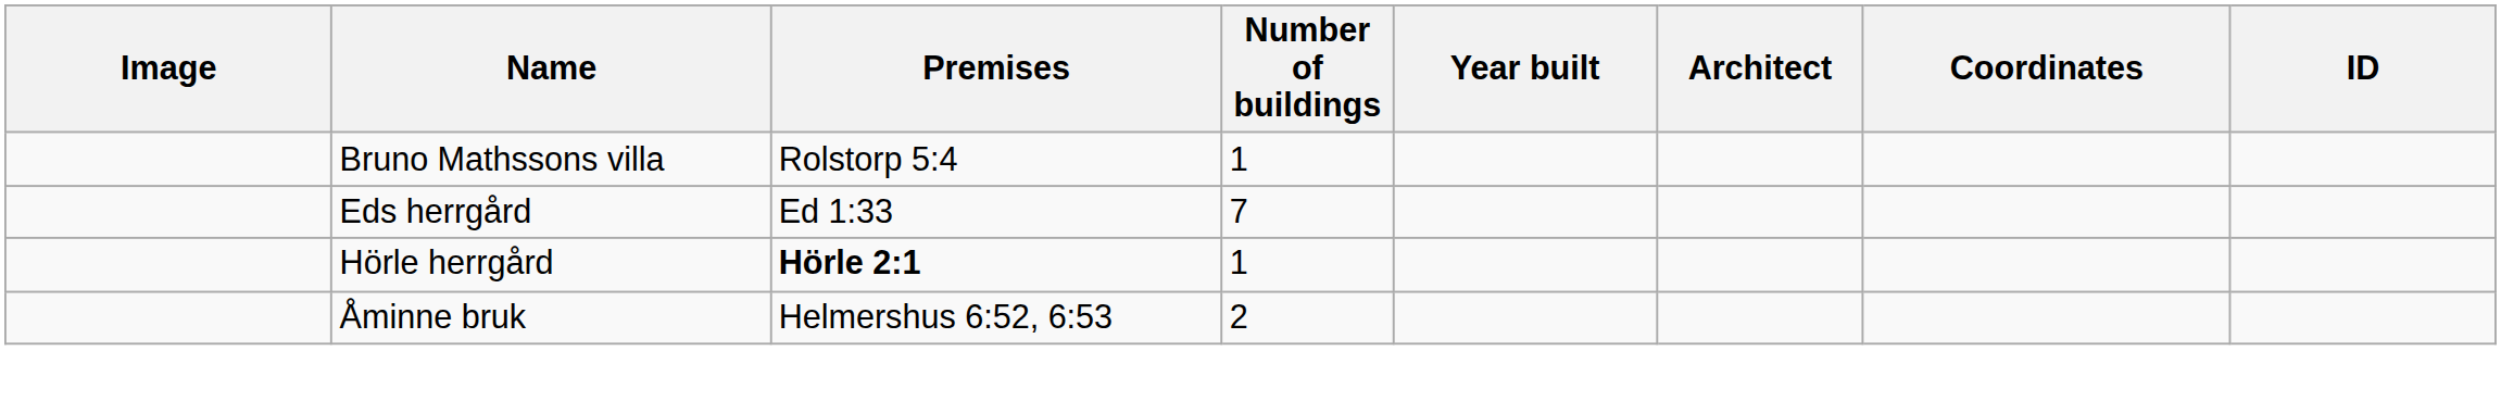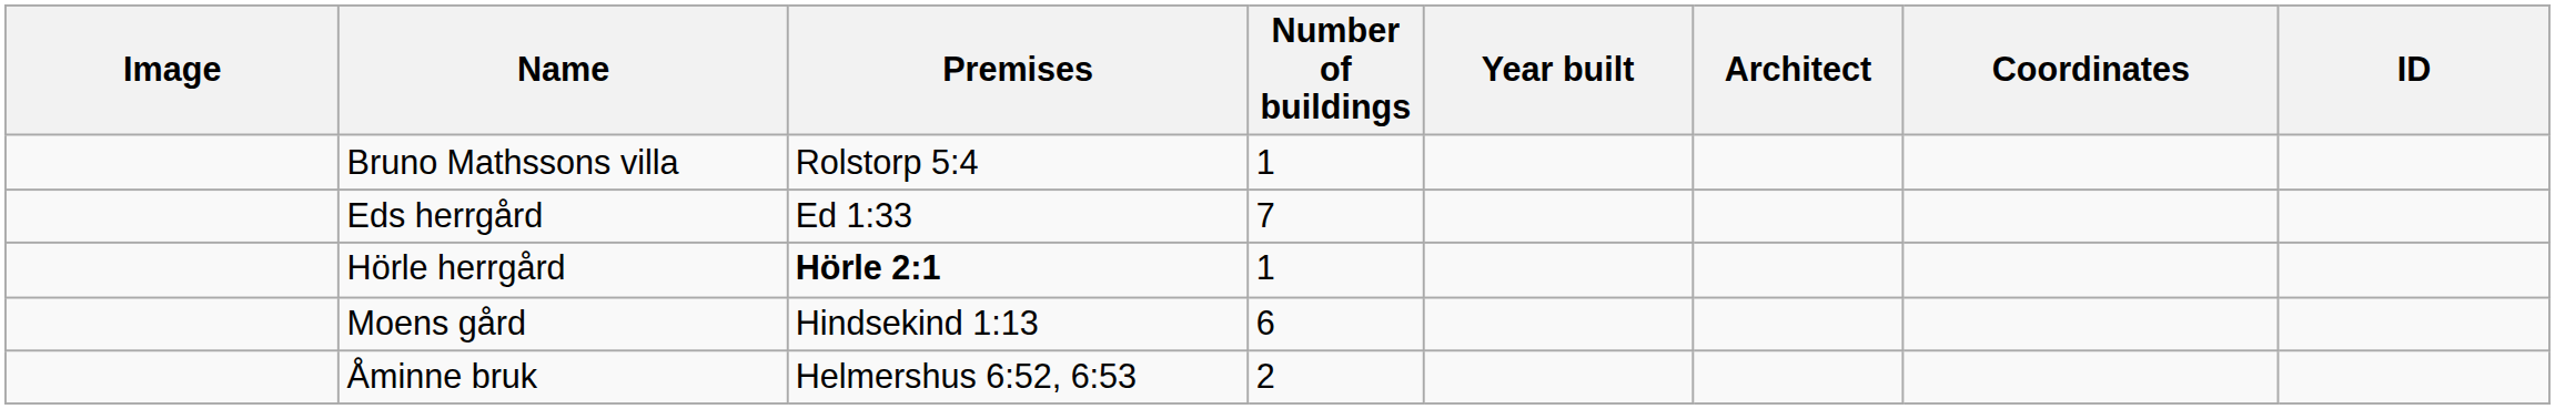+ row: Moens gård | Hindsekind 1:13 | 6
